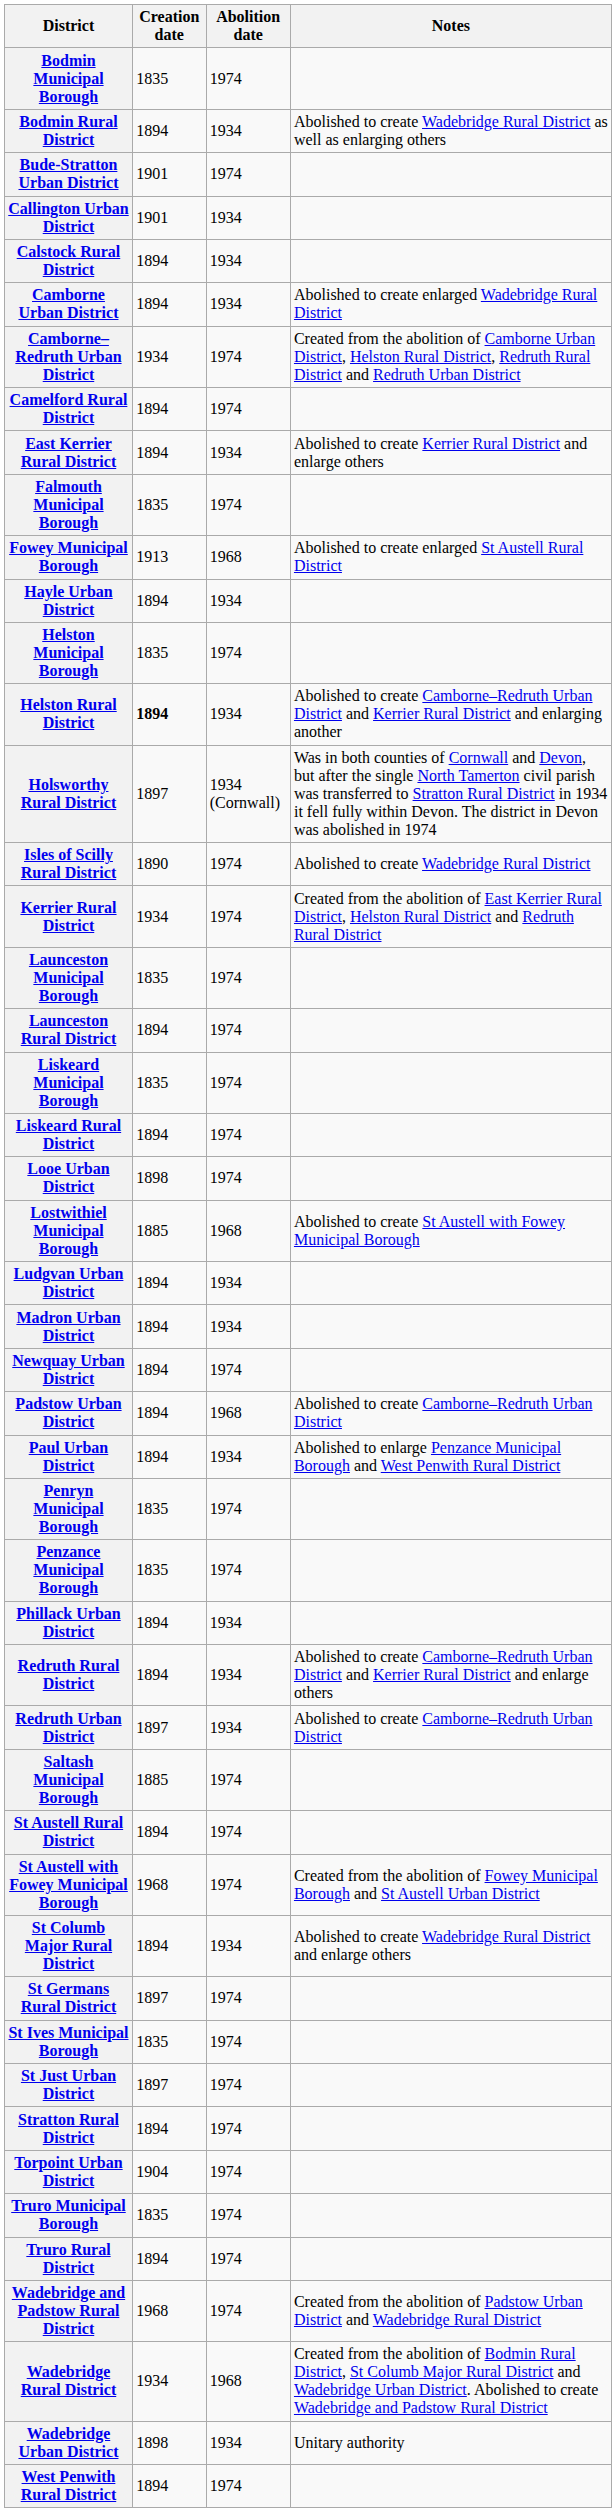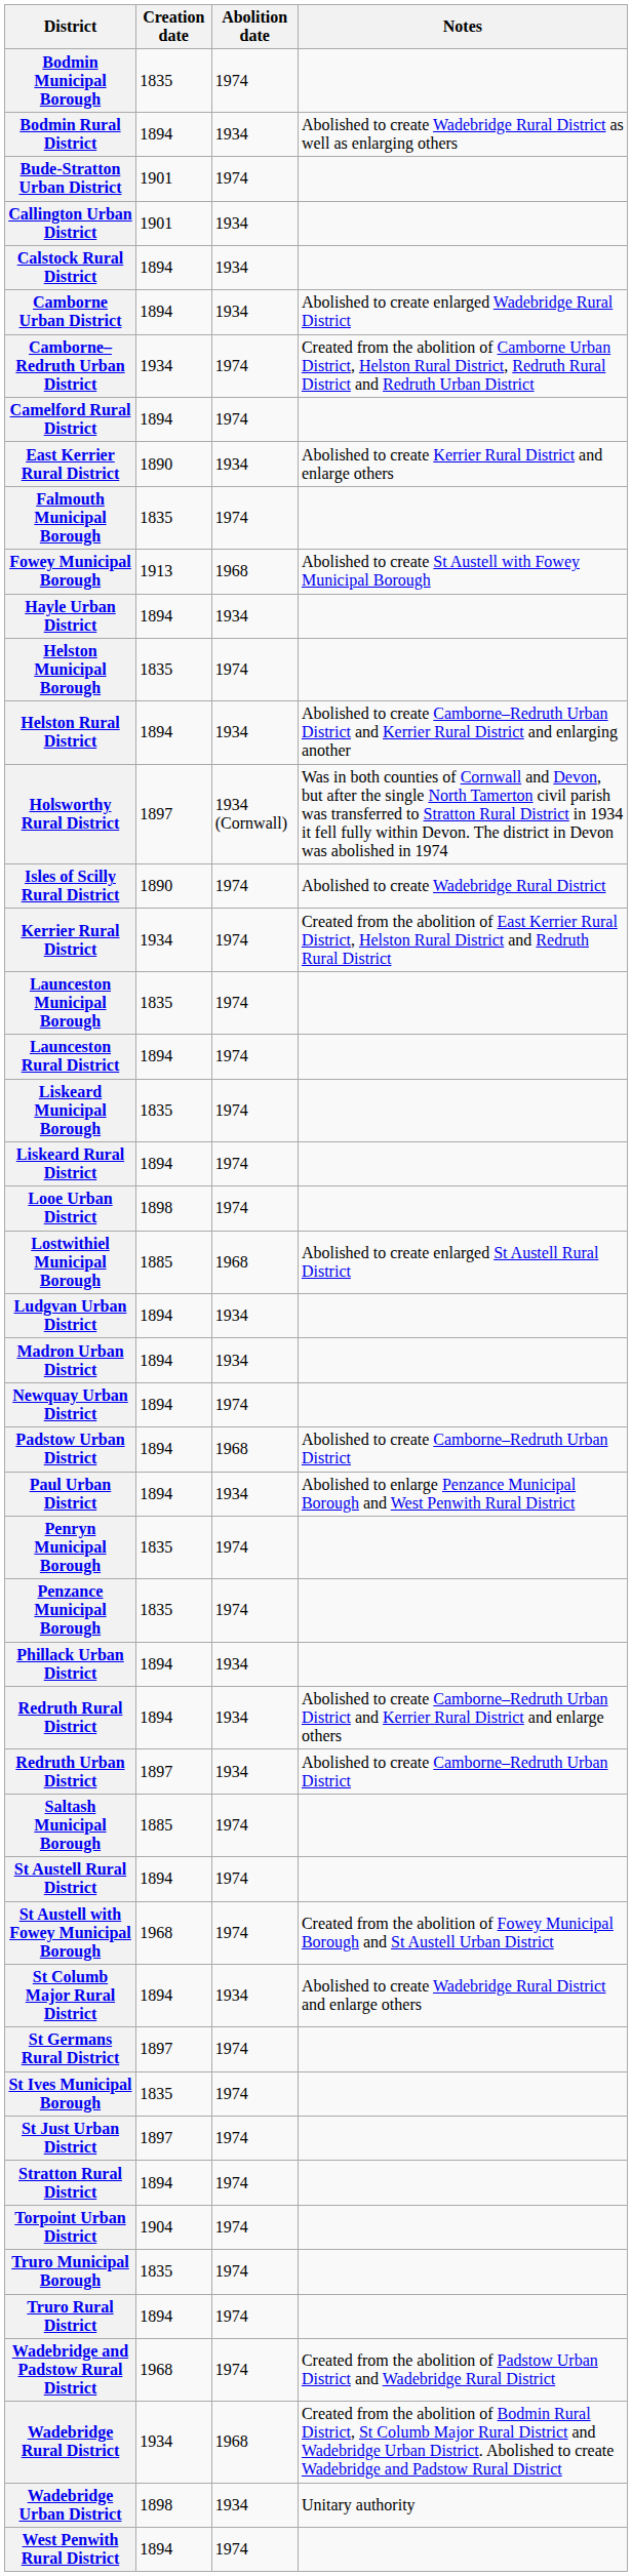East Kerrier Rural District | Creation date: 1894 -> 1890
Fowey Municipal Borough | Notes: Abolished to create enlarged St Austell Rural District -> Abolished to create St Austell with Fowey Municipal Borough
Helston Rural District | Creation date: bold -> normal
Lostwithiel Municipal Borough | Notes: Abolished to create St Austell with Fowey Municipal Borough -> Abolished to create enlarged St Austell Rural District
